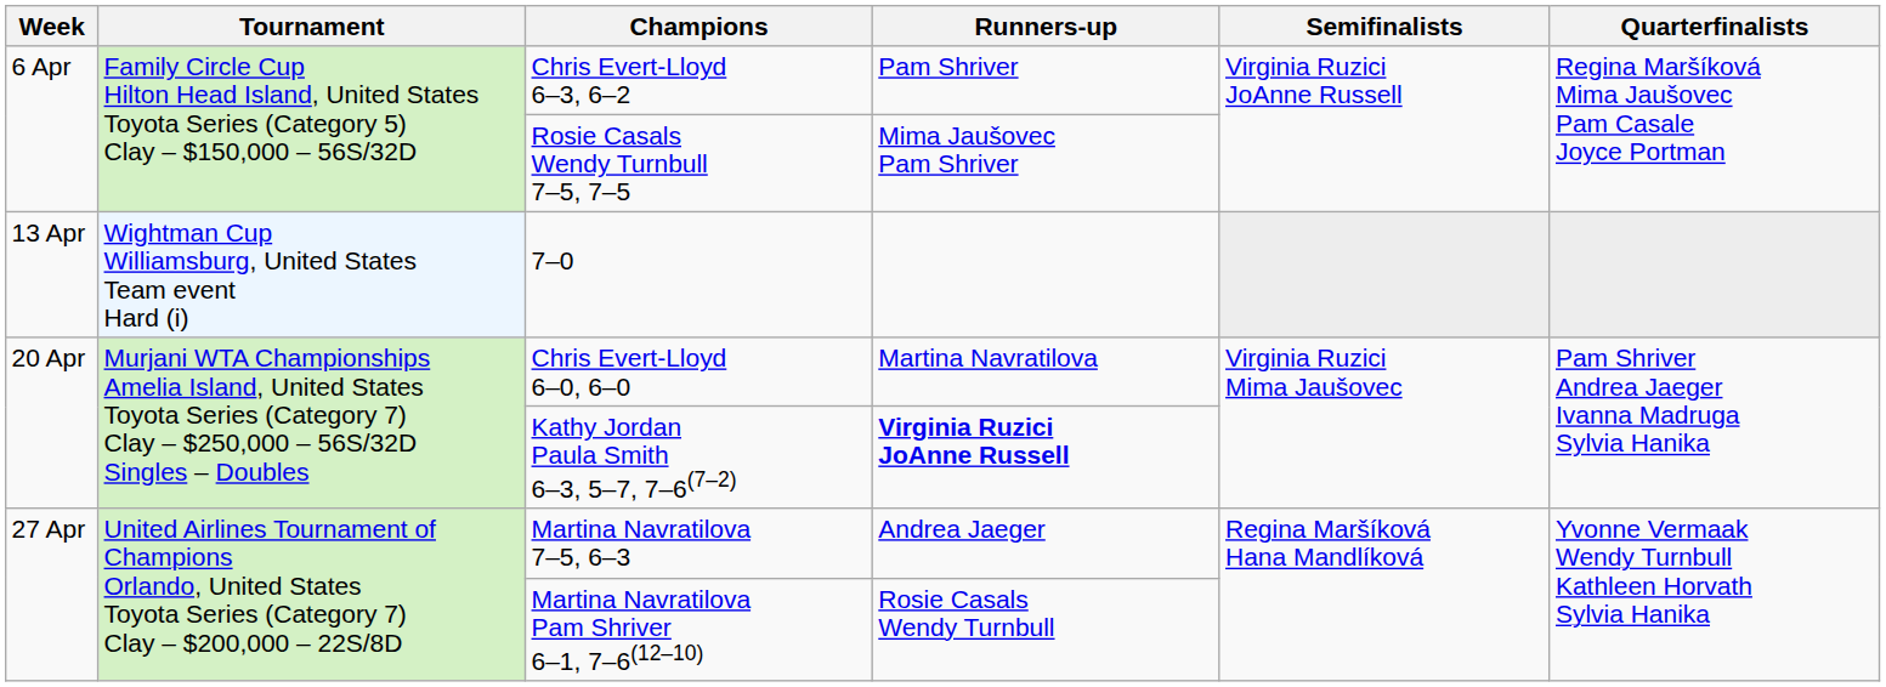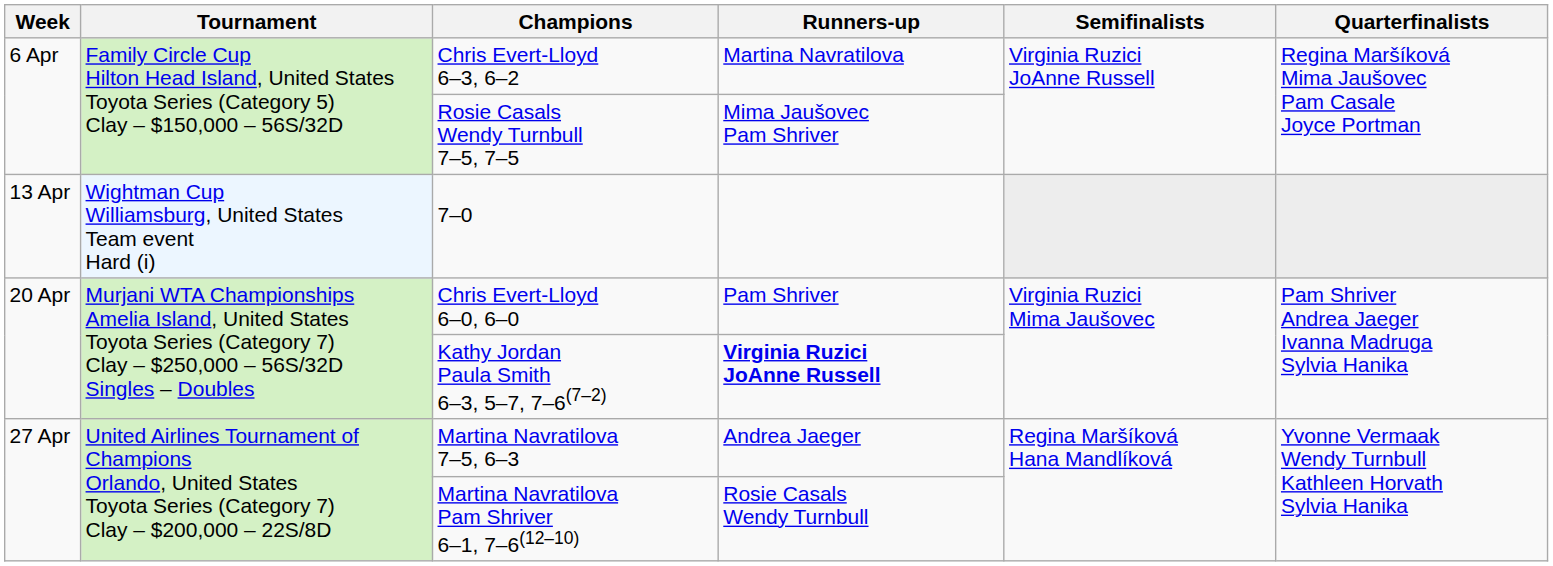Chris Evert-Lloyd 6–3, 6–2 | Runners-up: Pam Shriver -> Martina Navratilova
Chris Evert-Lloyd 6–0, 6–0 | Runners-up: Martina Navratilova -> Pam Shriver
